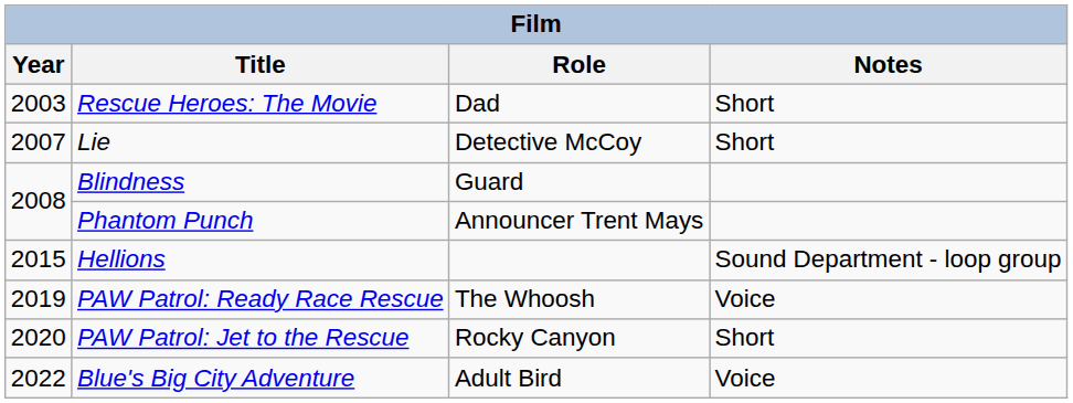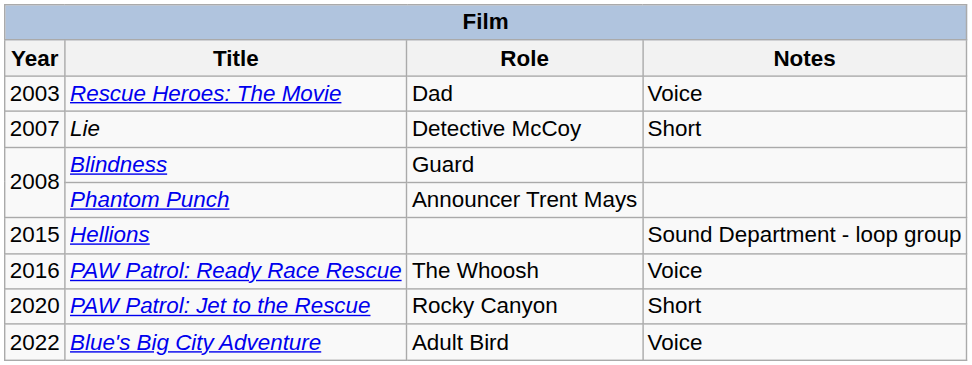Rescue Heroes: The Movie | Notes: Short -> Voice
PAW Patrol: Ready Race Rescue | Year: 2019 -> 2016
